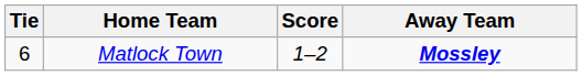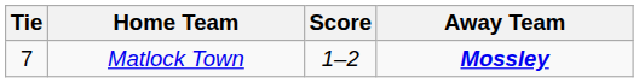Matlock Town | Tie: 6 -> 7
